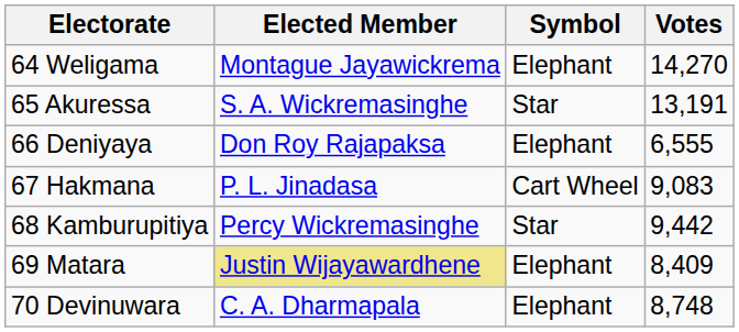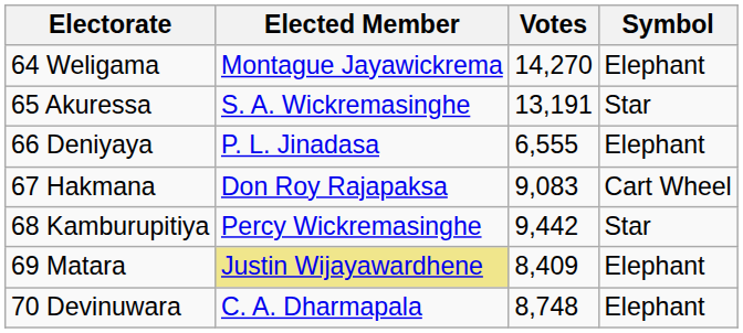columns swapped: Symbol <-> Votes
66 Deniyaya | Elected Member: Don Roy Rajapaksa -> P. L. Jinadasa
67 Hakmana | Elected Member: P. L. Jinadasa -> Don Roy Rajapaksa
